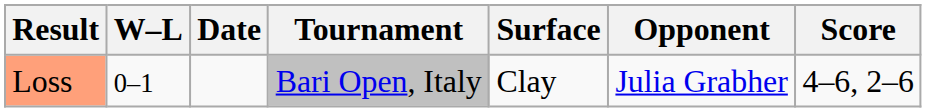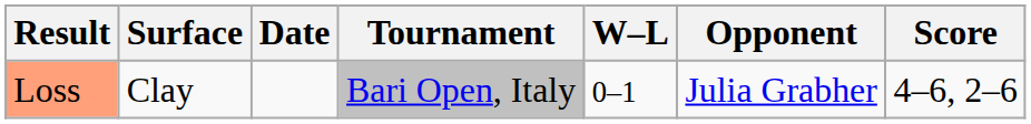columns swapped: W–L <-> Surface
